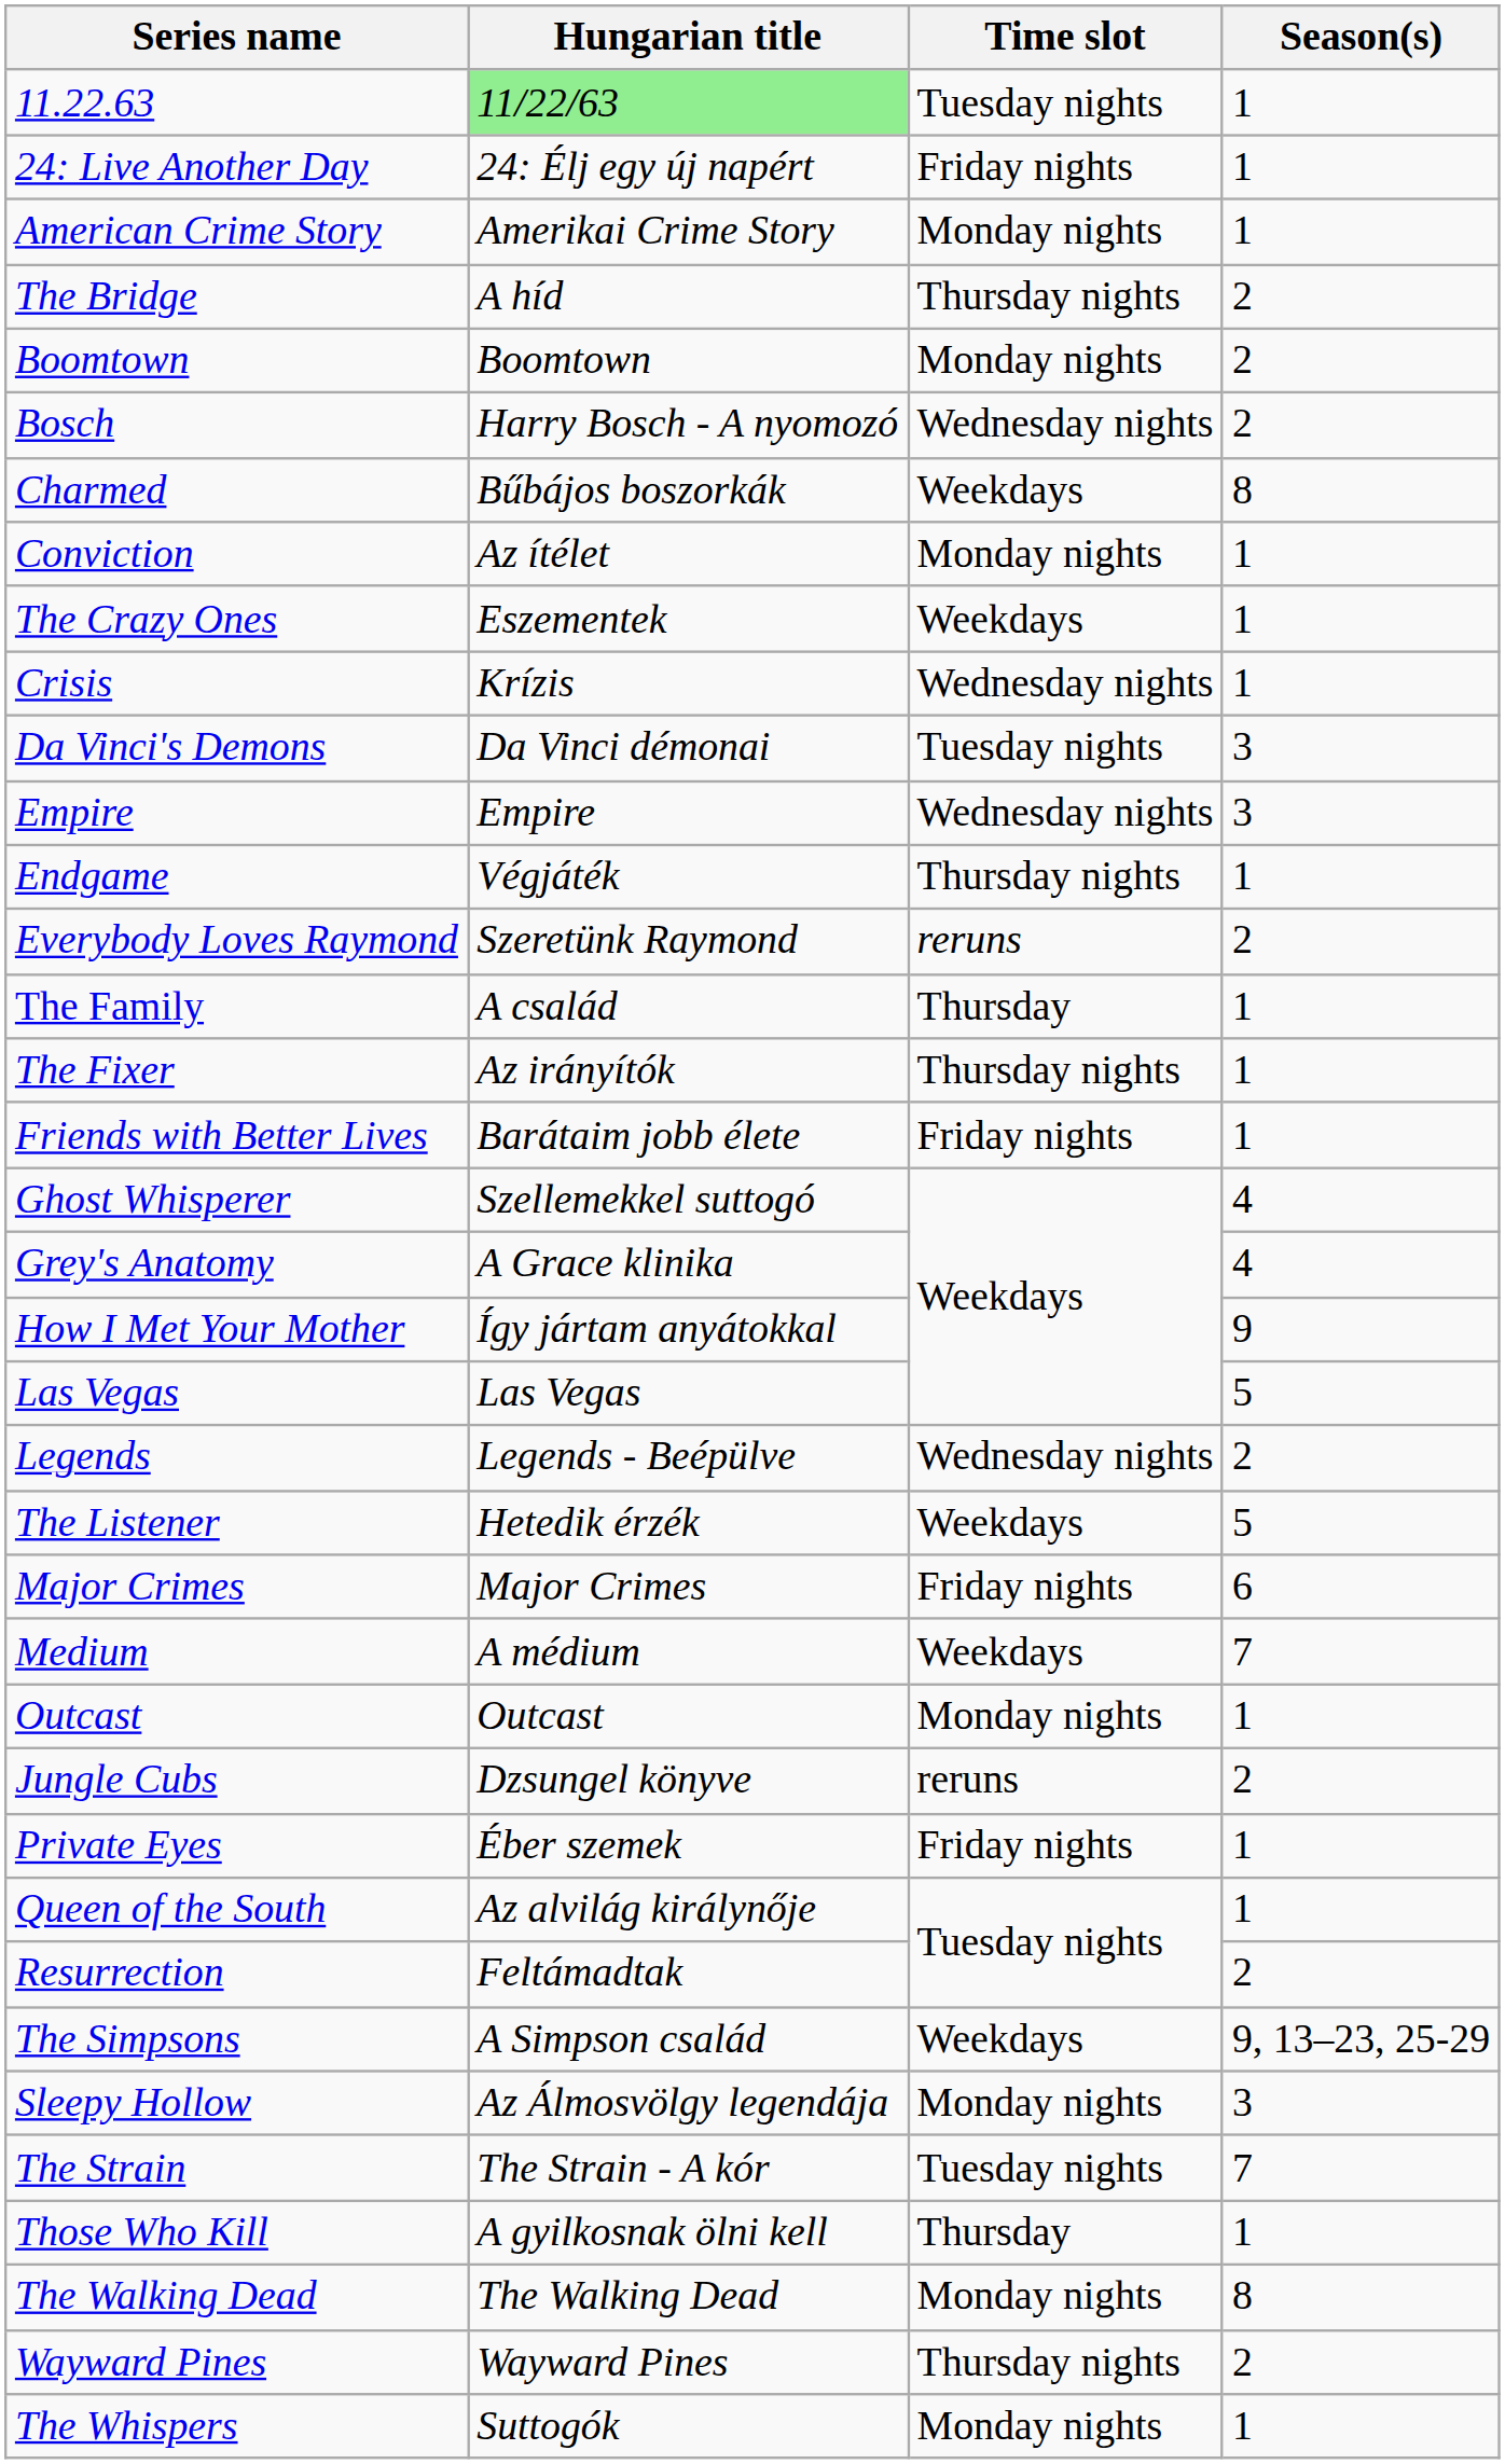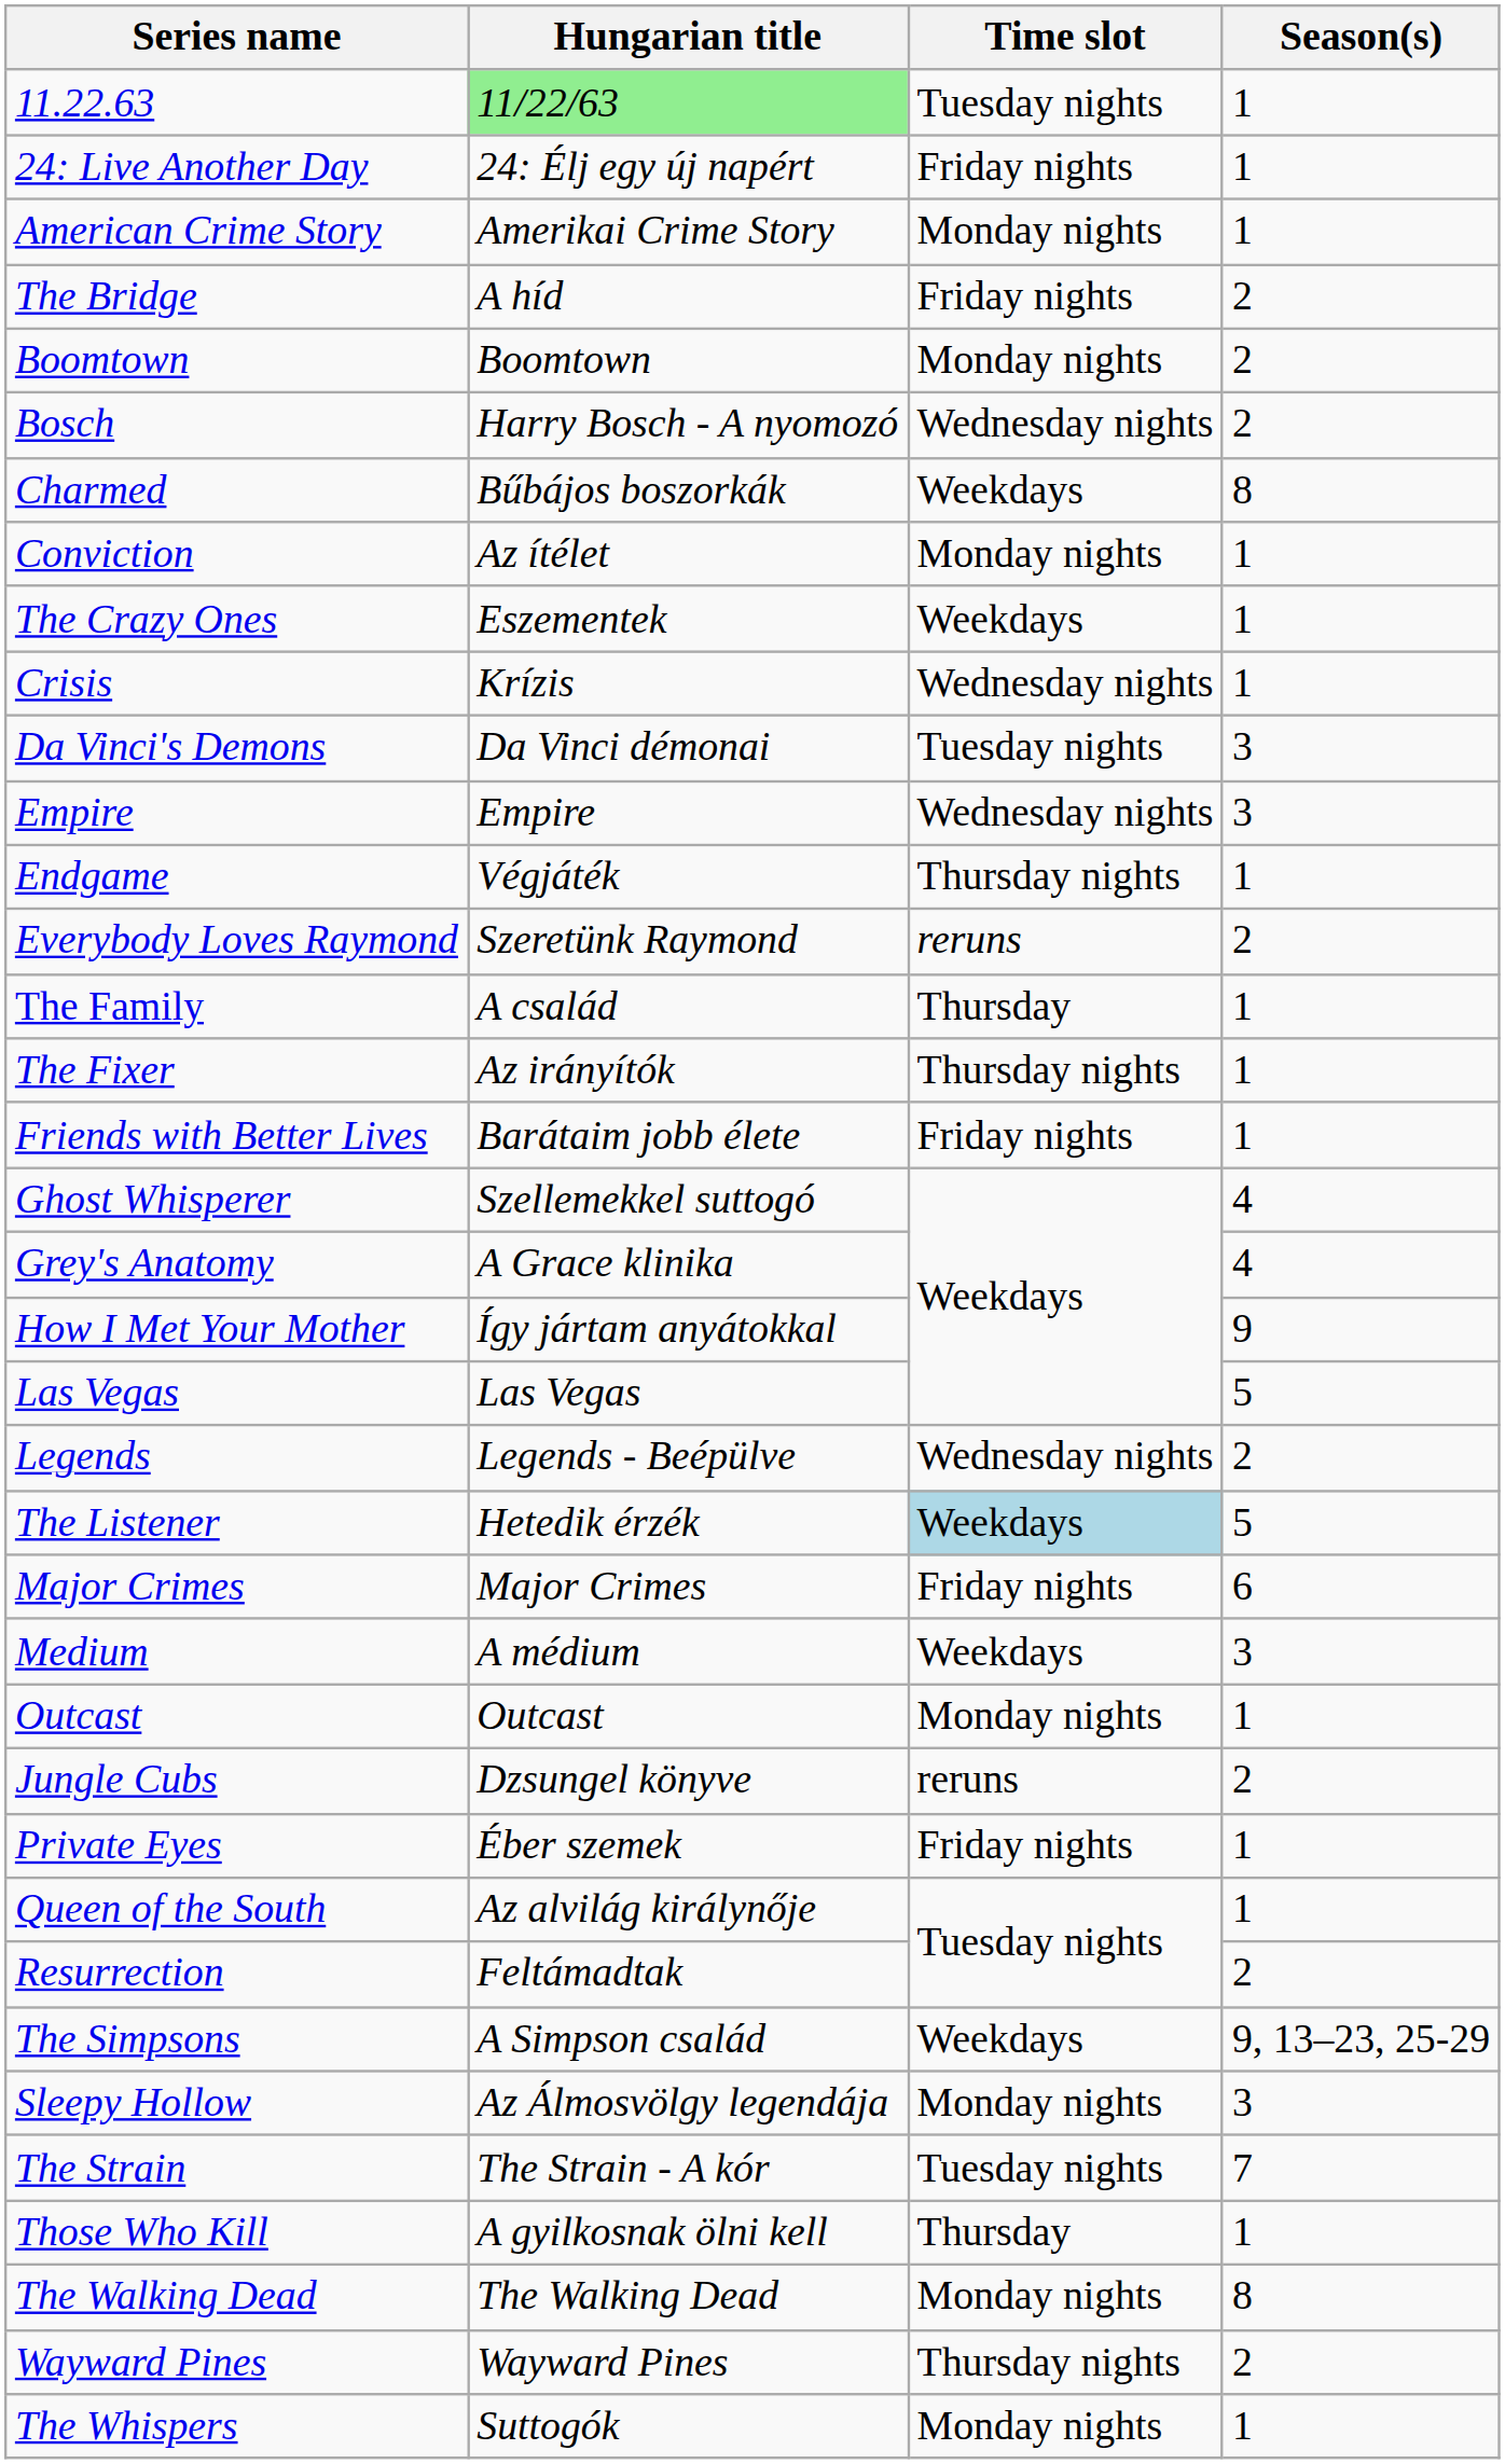The Bridge | Time slot: Thursday nights -> Friday nights
The Listener | Time slot: no background -> lightblue background
Medium | Season(s): 7 -> 3
